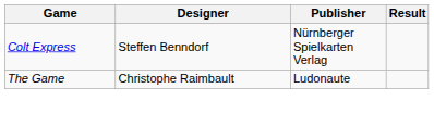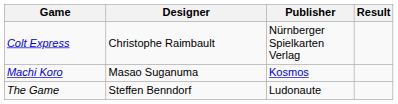Colt Express | Designer: Steffen Benndorf -> Christophe Raimbault
+ row: Machi Koro | Masao Suganuma | Kosmos
The Game | Designer: Christophe Raimbault -> Steffen Benndorf
